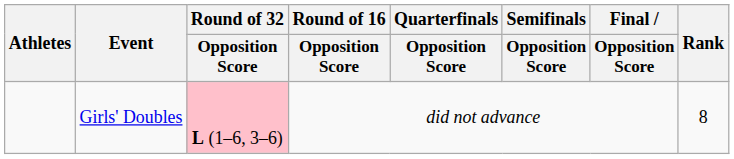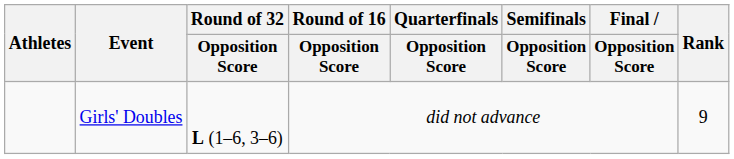Girls' Doubles | Round of 32 / Opposition Score: pink background -> no background
Girls' Doubles | Rank: 8 -> 9
